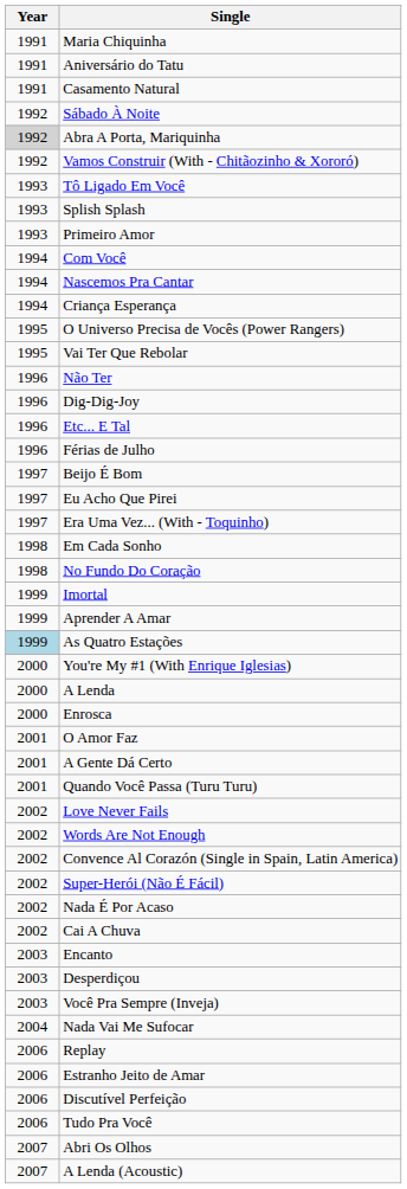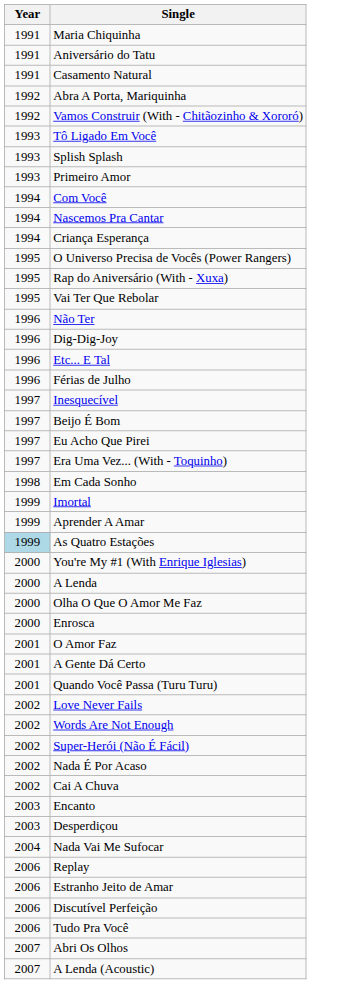- row: 1992 | Sábado À Noite
Abra A Porta, Mariquinha | Year: lightgrey background -> no background
+ row: 1995 | Rap do Aniversário (With - Xuxa)
+ row: 1997 | Inesquecível
- row: 1998 | No Fundo Do Coração
+ row: 2000 | Olha O Que O Amor Me Faz
- row: 2002 | Convence Al Corazón (Single in Spain, Latin America)
- row: 2003 | Você Pra Sempre (Inveja)
